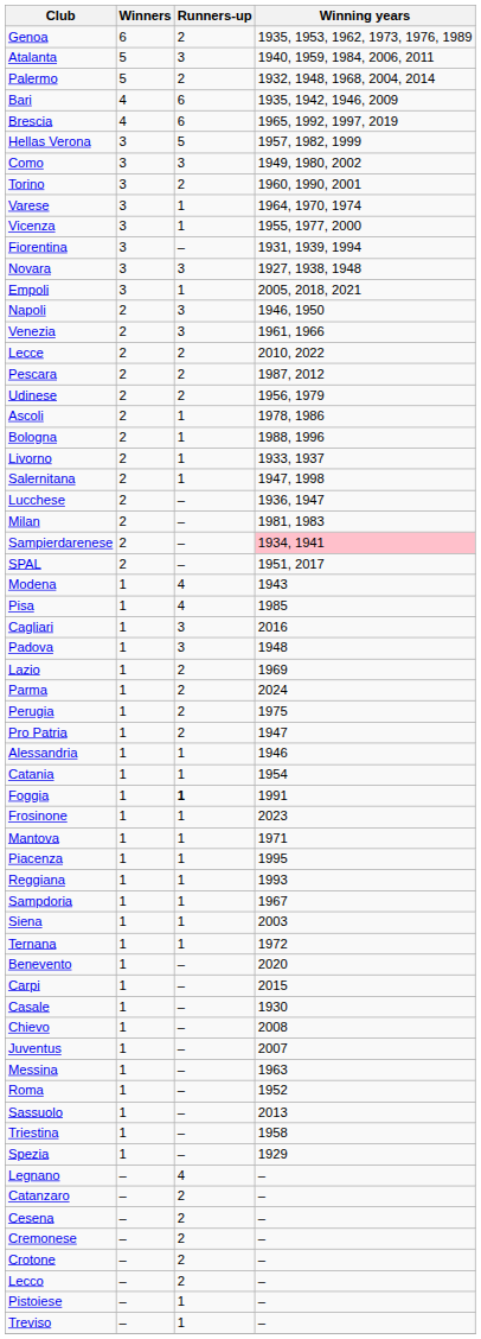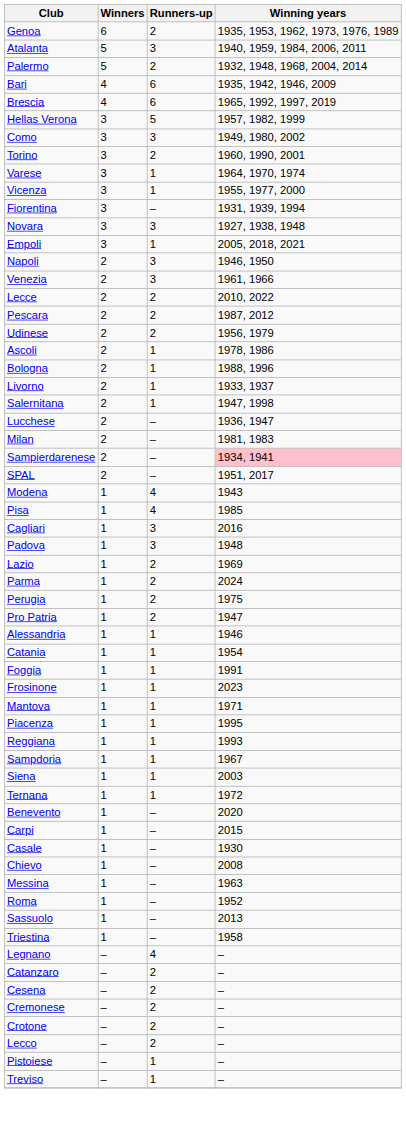Foggia | Runners-up: bold -> normal
- row: Juventus | 1 | – | 2007
- row: Spezia | 1 | – | 1929
